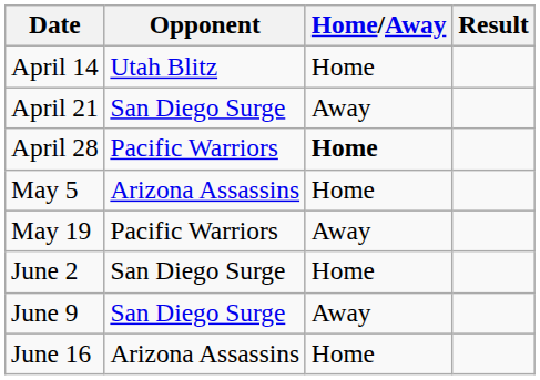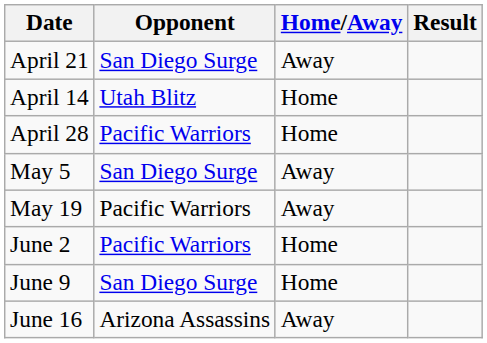rows swapped: April 14 <-> April 21
April 28 | Home/Away: bold -> normal
May 5 | Opponent: Arizona Assassins -> San Diego Surge
May 5 | Home/Away: Home -> Away
June 2 | Opponent: San Diego Surge -> Pacific Warriors
June 9 | Home/Away: Away -> Home
June 16 | Home/Away: Home -> Away
